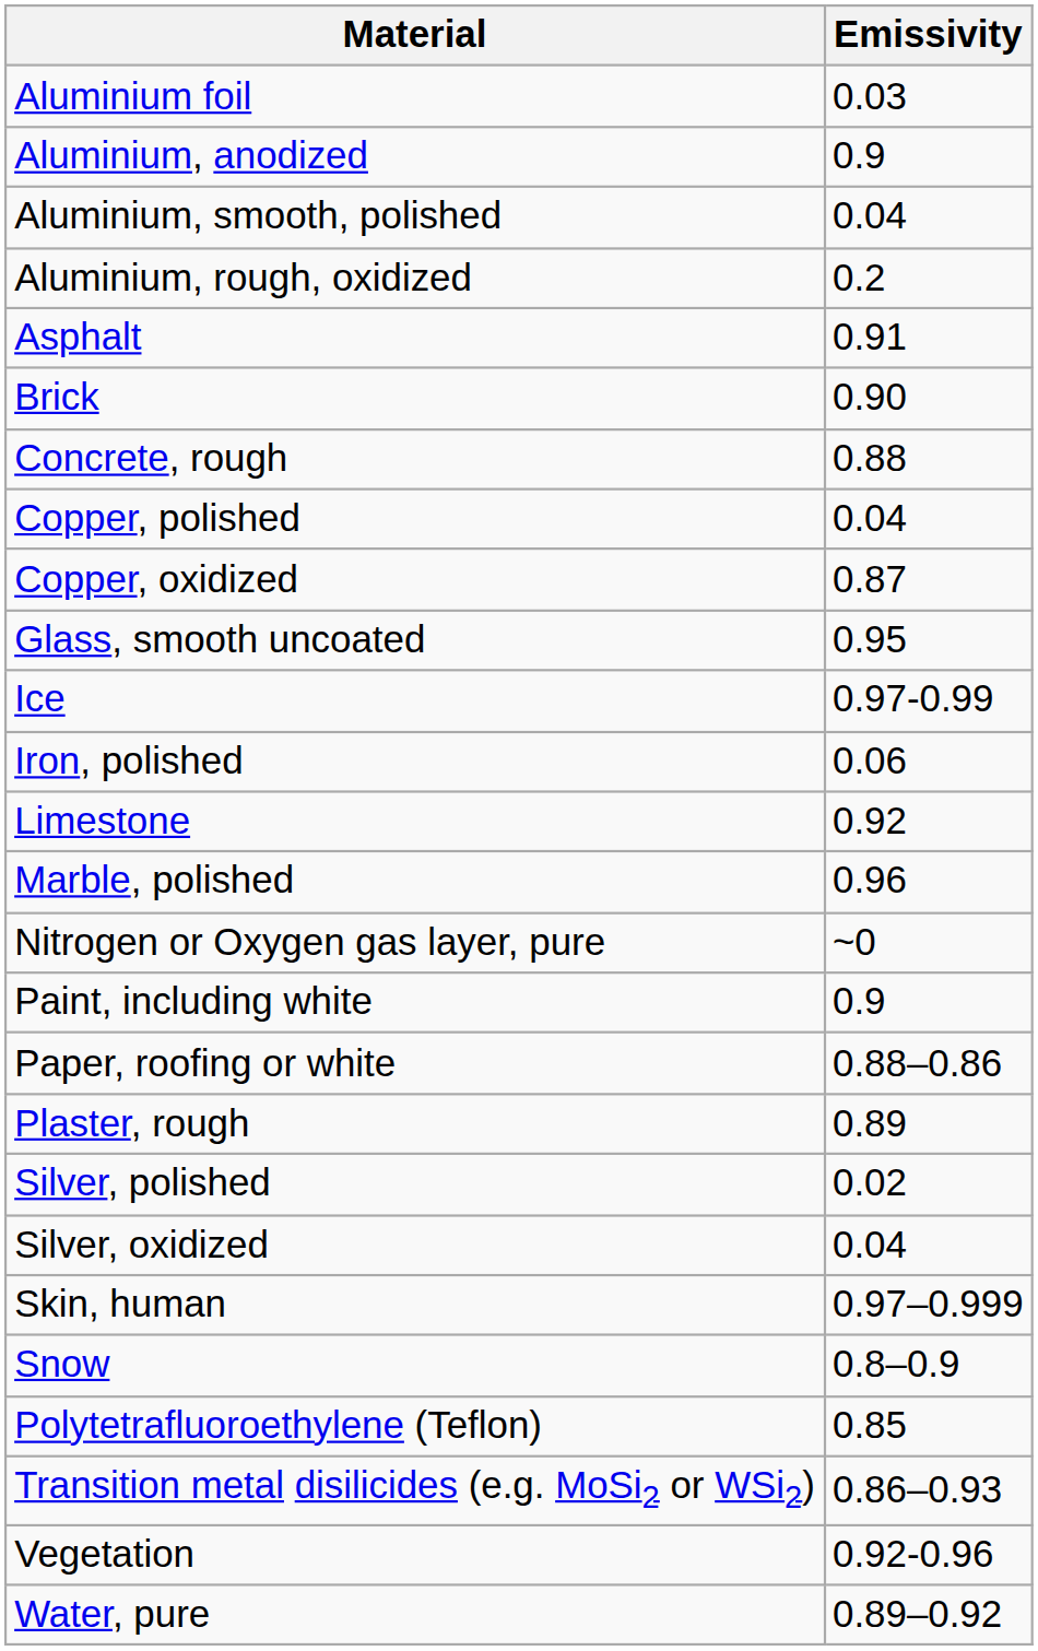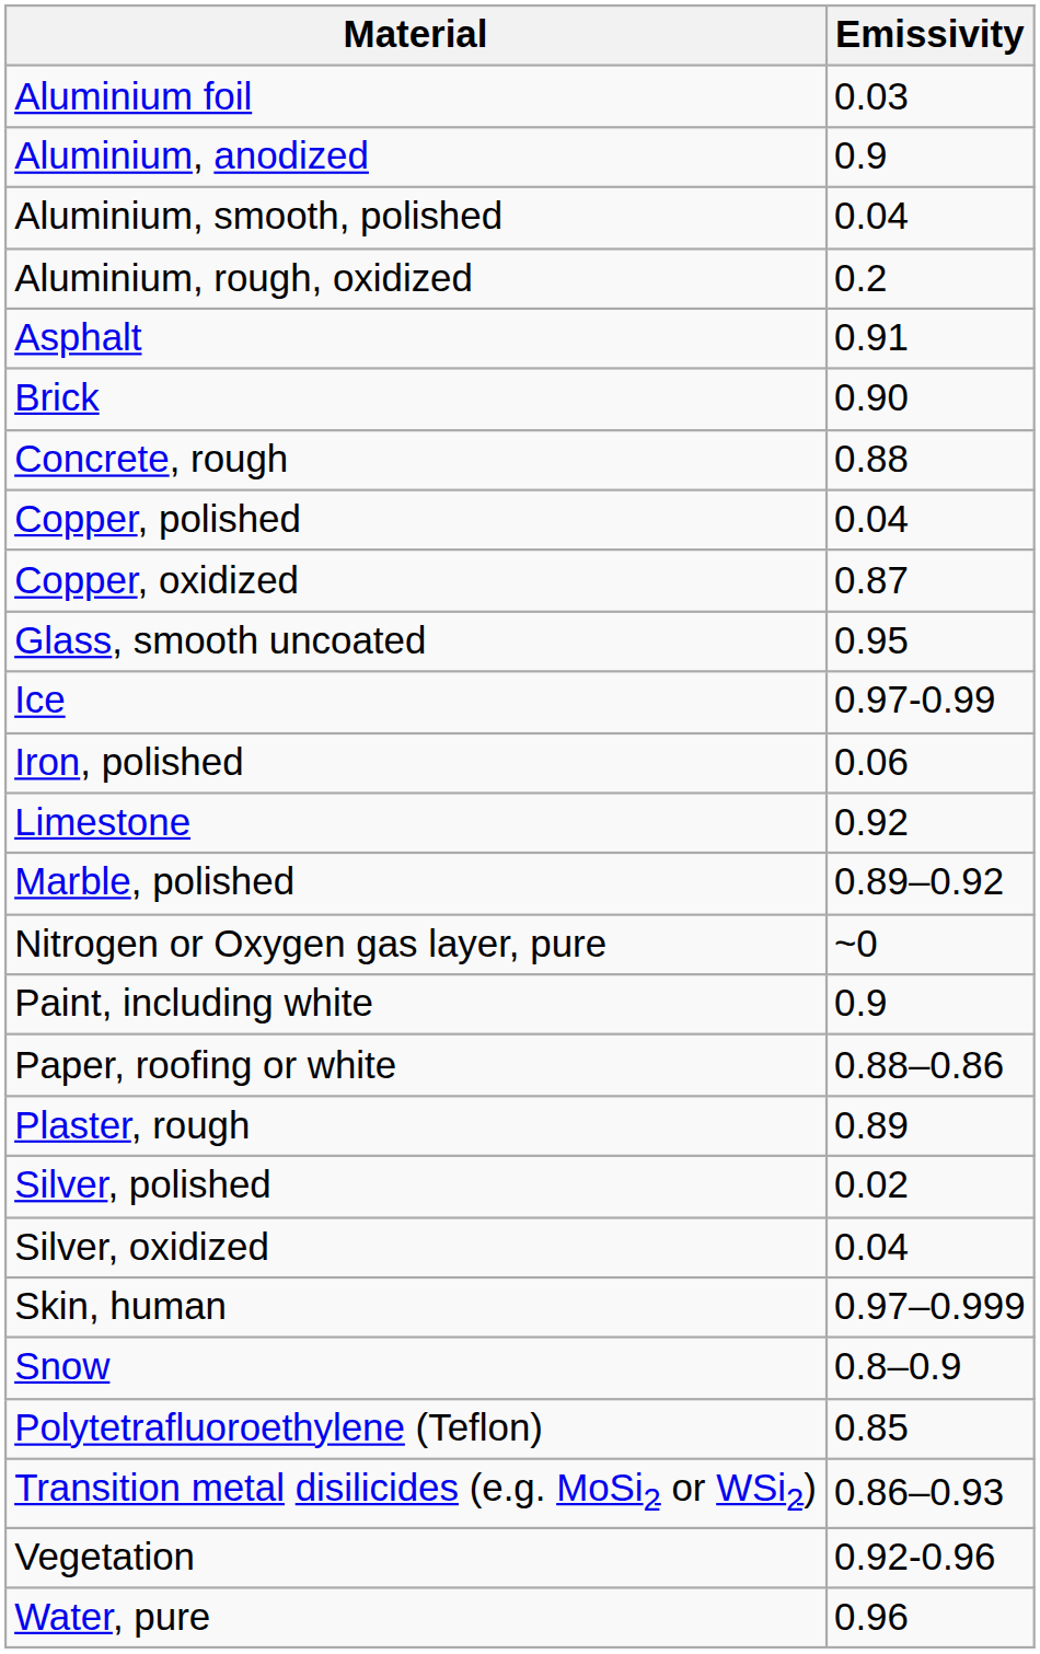Marble, polished | Emissivity: 0.96 -> 0.89–0.92
Water, pure | Emissivity: 0.89–0.92 -> 0.96
